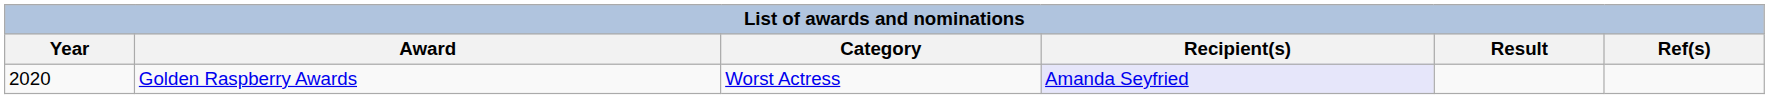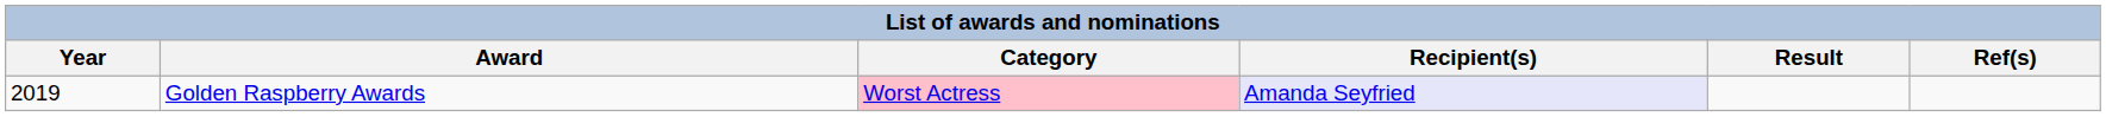Golden Raspberry Awards | Year: 2020 -> 2019
Golden Raspberry Awards | Category: no background -> pink background
